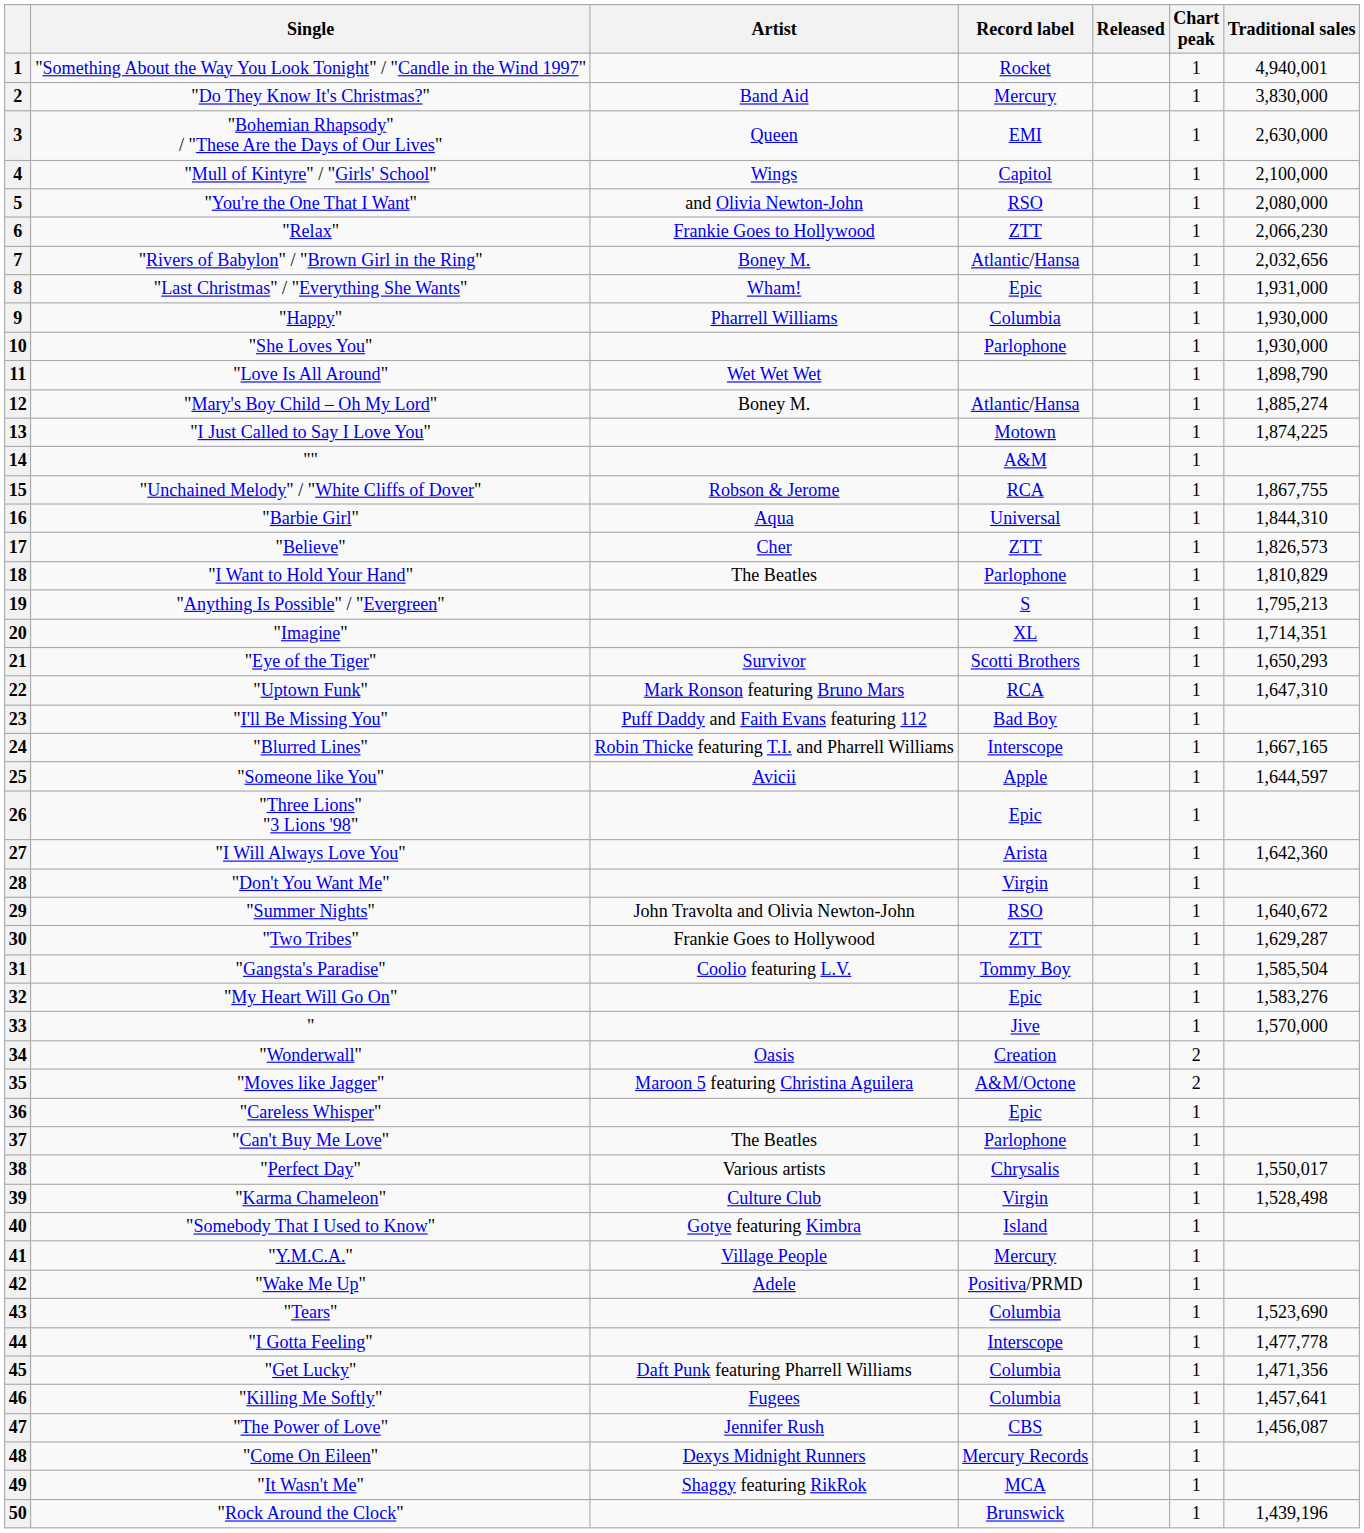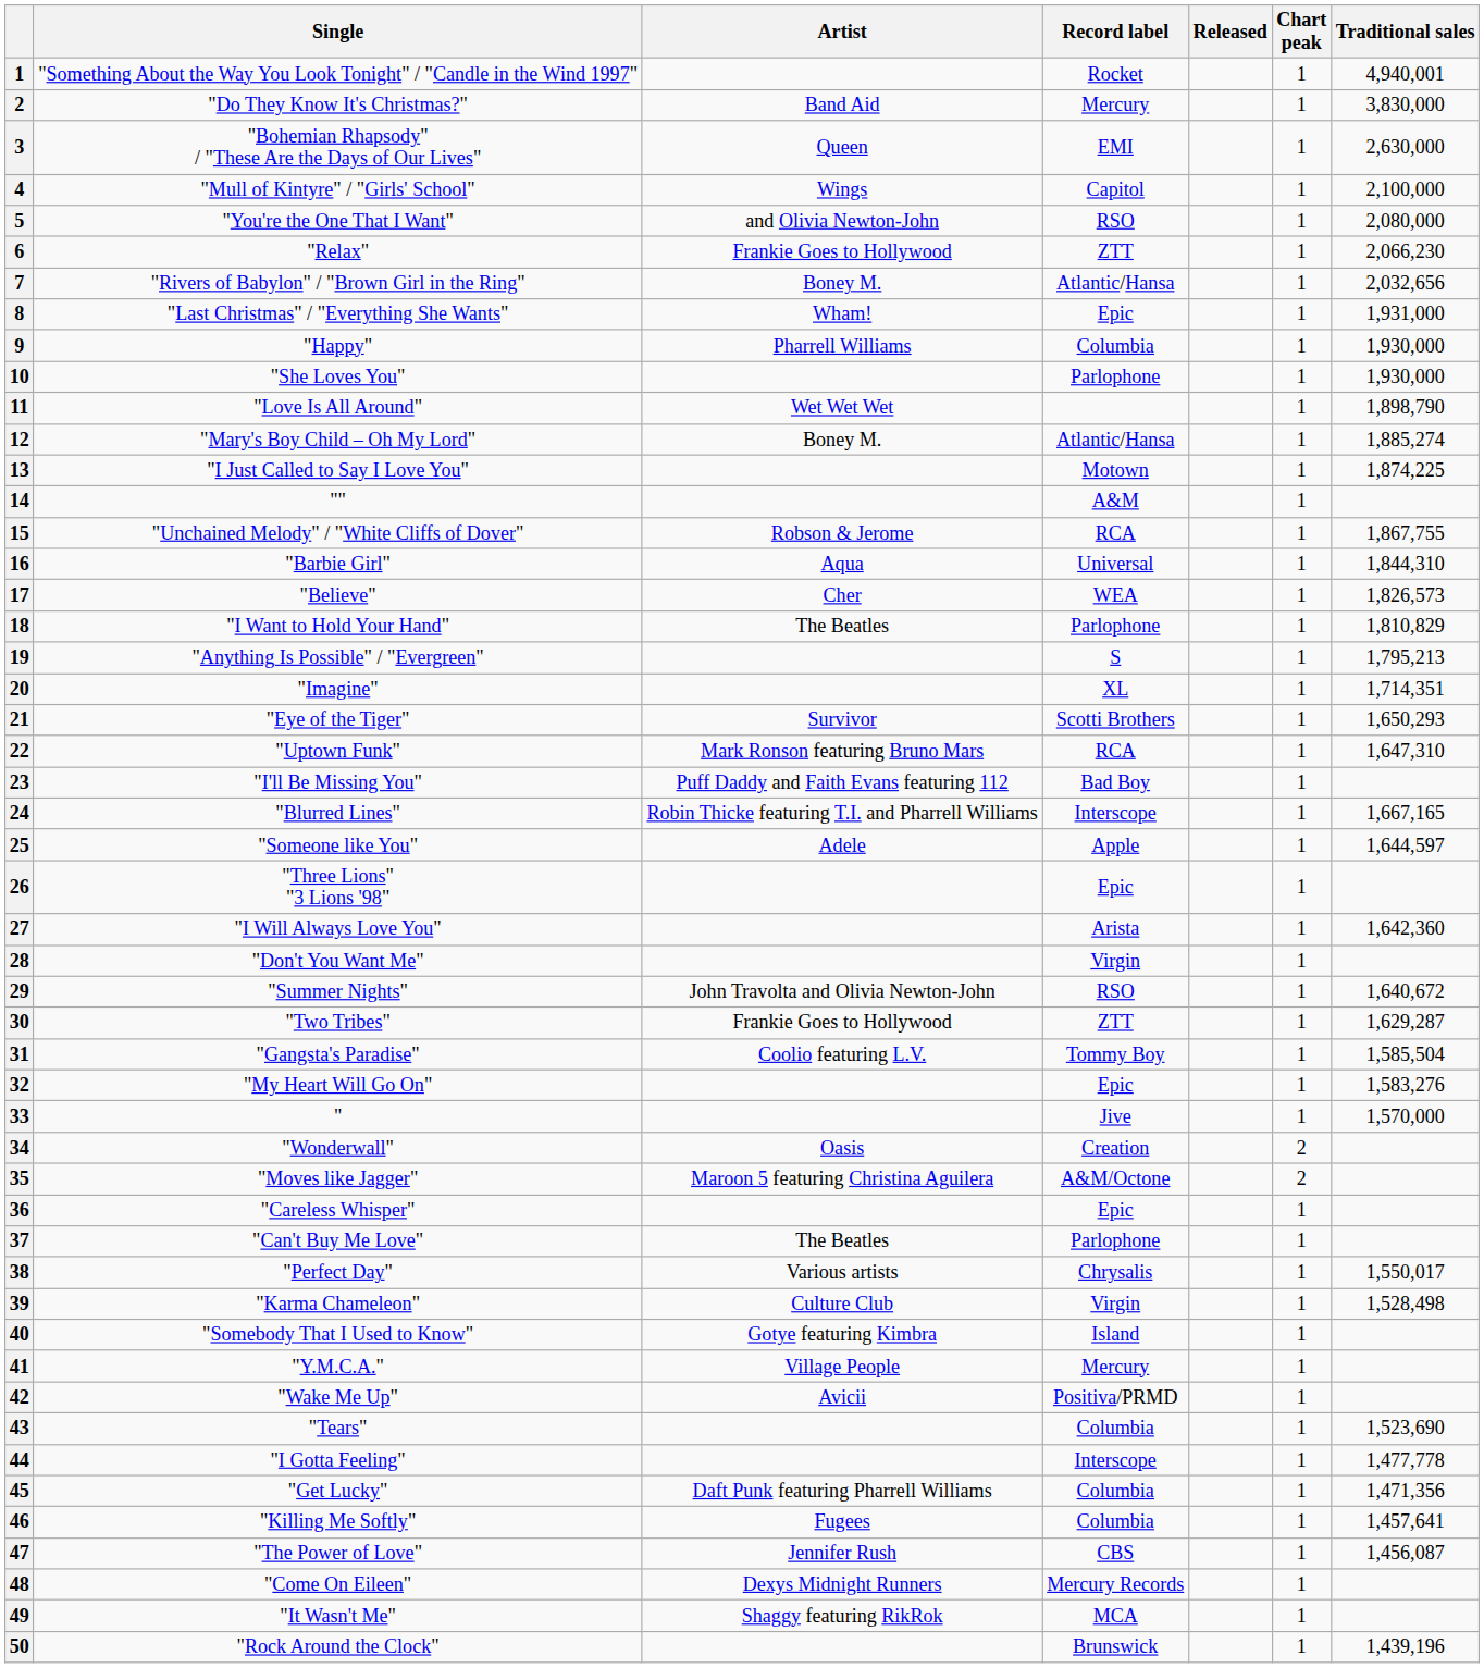"Believe" | Record label: ZTT -> WEA
"Someone like You" | Artist: Avicii -> Adele
"Wake Me Up" | Artist: Adele -> Avicii
